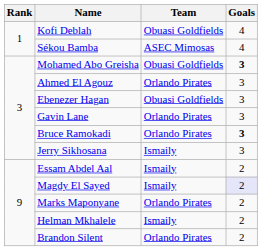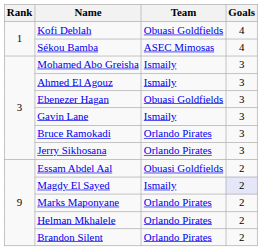Mohamed Abo Greisha | Team: Obuasi Goldfields -> Ismaily
Mohamed Abo Greisha | Goals: bold -> normal
Ahmed El Agouz | Team: Orlando Pirates -> Ismaily
Gavin Lane | Team: Orlando Pirates -> Ismaily
Bruce Ramokadi | Goals: bold -> normal
Jerry Sikhosana | Team: Ismaily -> Orlando Pirates
Essam Abdel Aal | Team: Ismaily -> Obuasi Goldfields
Helman Mkhalele | Team: Ismaily -> Orlando Pirates
